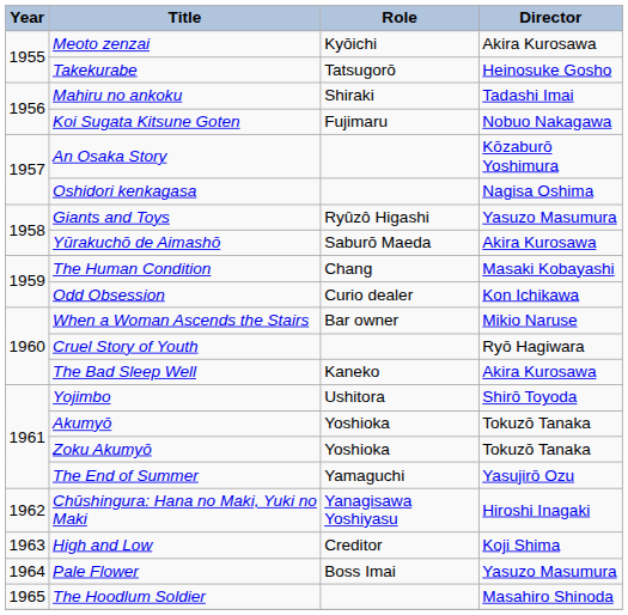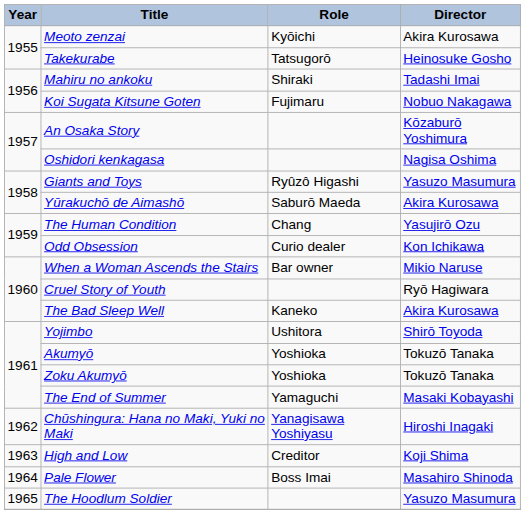The Human Condition | Director: Masaki Kobayashi -> Yasujirō Ozu
The End of Summer | Director: Yasujirō Ozu -> Masaki Kobayashi
Pale Flower | Director: Yasuzo Masumura -> Masahiro Shinoda
The Hoodlum Soldier | Director: Masahiro Shinoda -> Yasuzo Masumura
